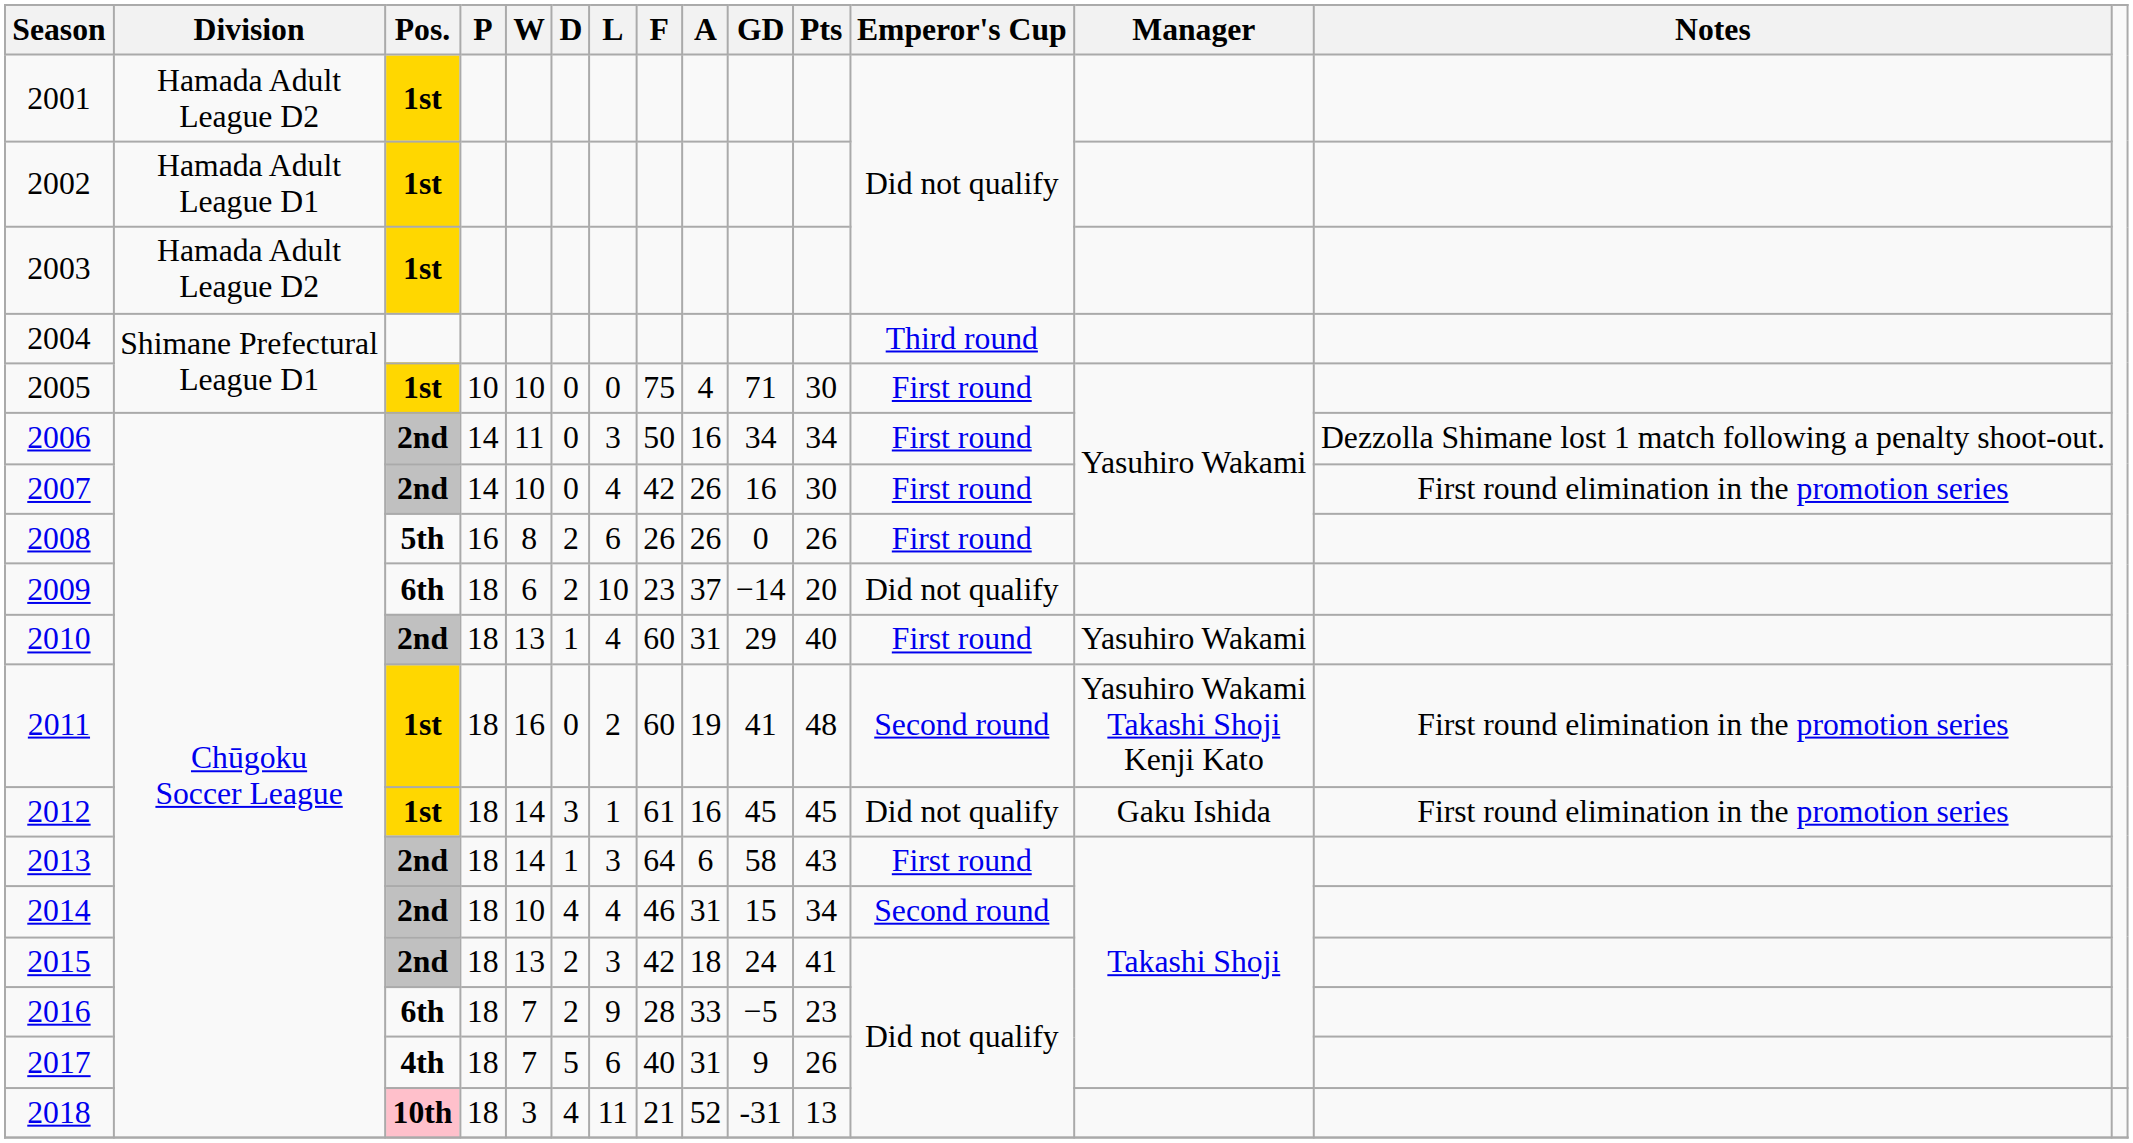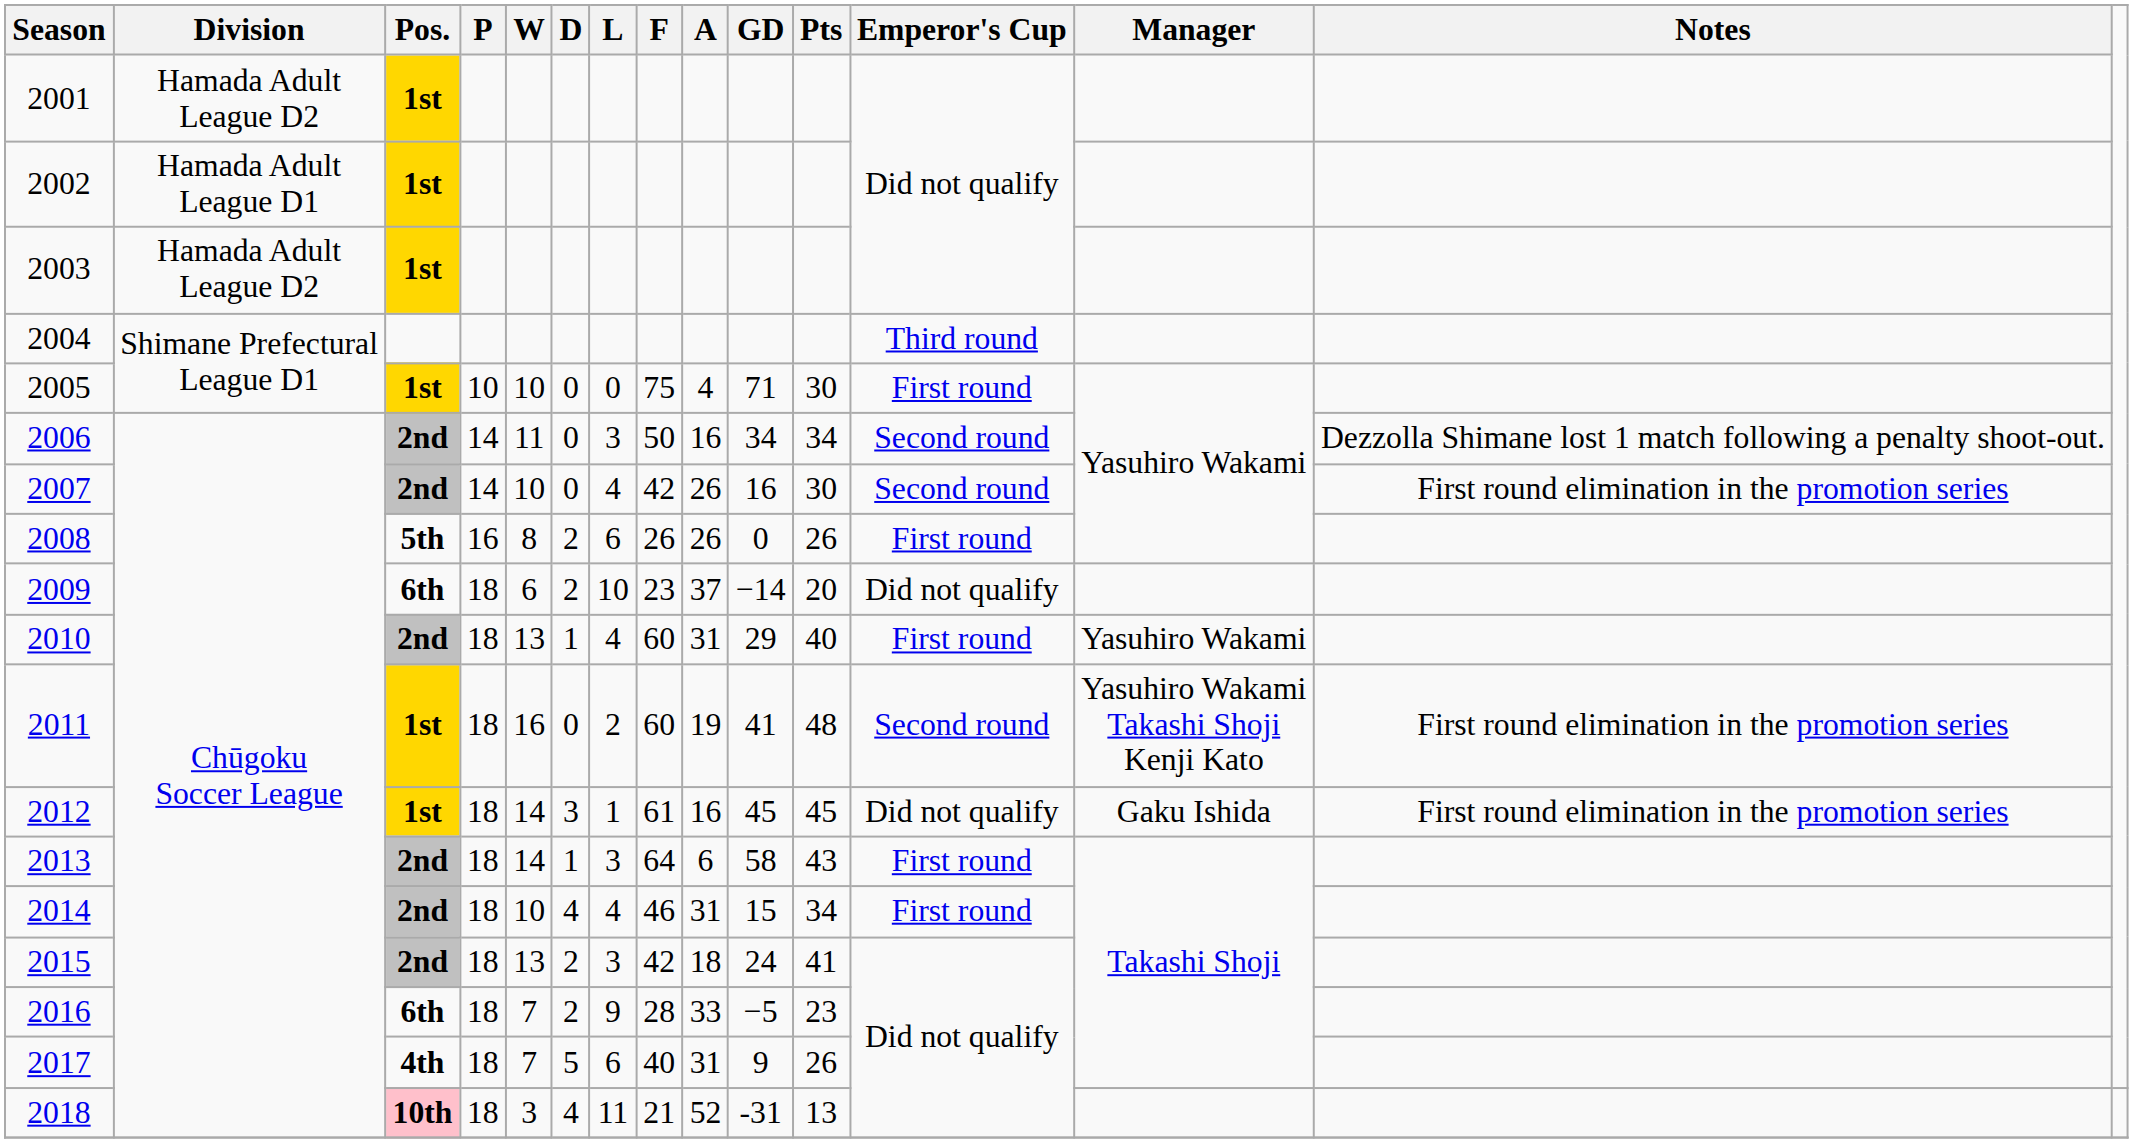2006 | Emperor's Cup: First round -> Second round
2007 | Emperor's Cup: First round -> Second round
2014 | Emperor's Cup: Second round -> First round
